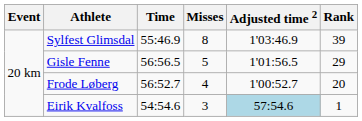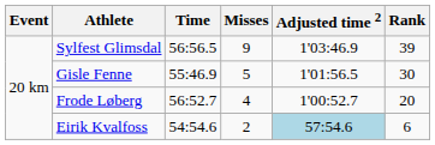Sylfest Glimsdal | Time: 55:46.9 -> 56:56.5
Sylfest Glimsdal | Misses: 8 -> 9
Gisle Fenne | Time: 56:56.5 -> 55:46.9
Gisle Fenne | Rank: 29 -> 30
Eirik Kvalfoss | Misses: 3 -> 2
Eirik Kvalfoss | Rank: 1 -> 6
